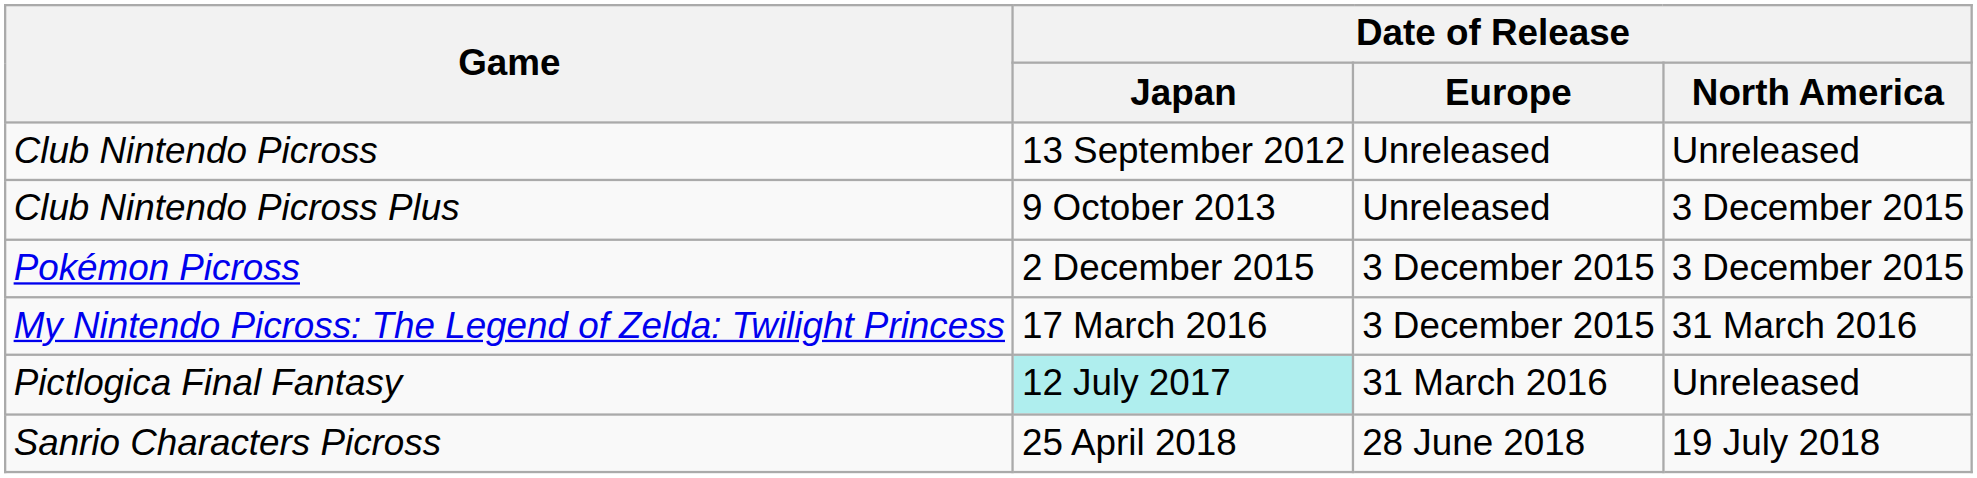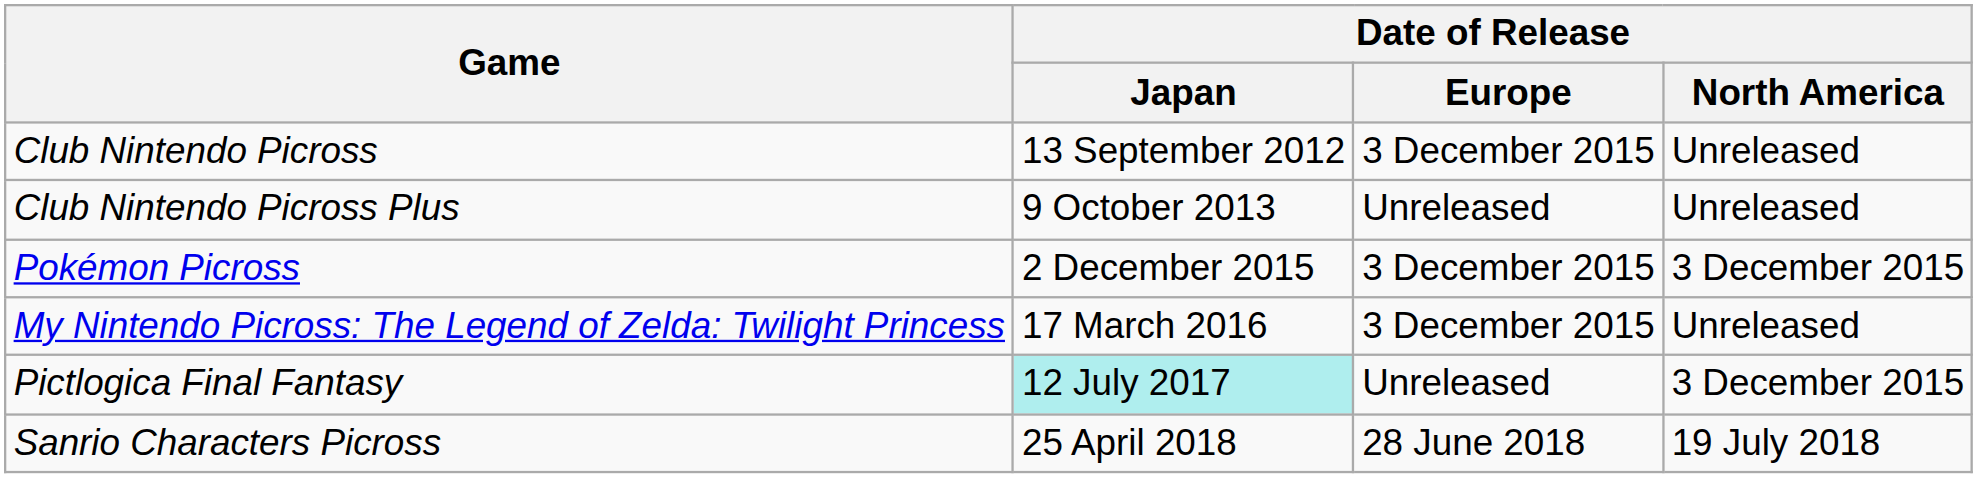Club Nintendo Picross | Date of Release / Europe: Unreleased -> 3 December 2015
Club Nintendo Picross Plus | Date of Release / North America: 3 December 2015 -> Unreleased
My Nintendo Picross: The Legend of Zelda: Twilight Princess | Date of Release / North America: 31 March 2016 -> Unreleased
Pictlogica Final Fantasy | Date of Release / Europe: 31 March 2016 -> Unreleased
Pictlogica Final Fantasy | Date of Release / North America: Unreleased -> 3 December 2015
